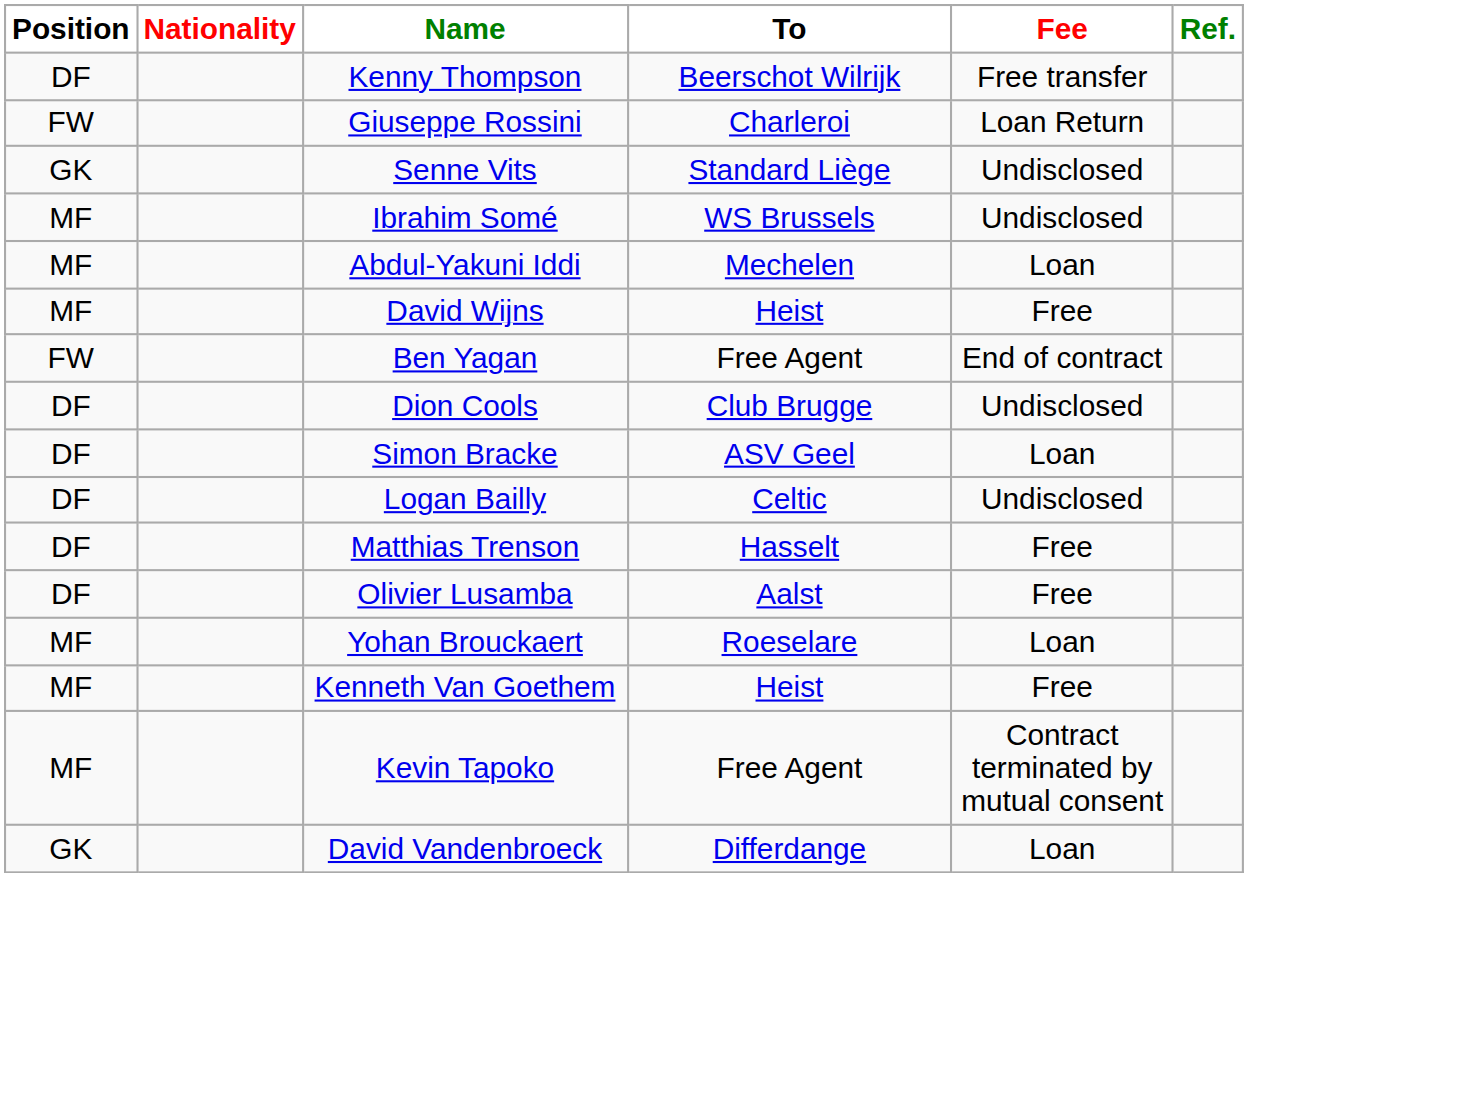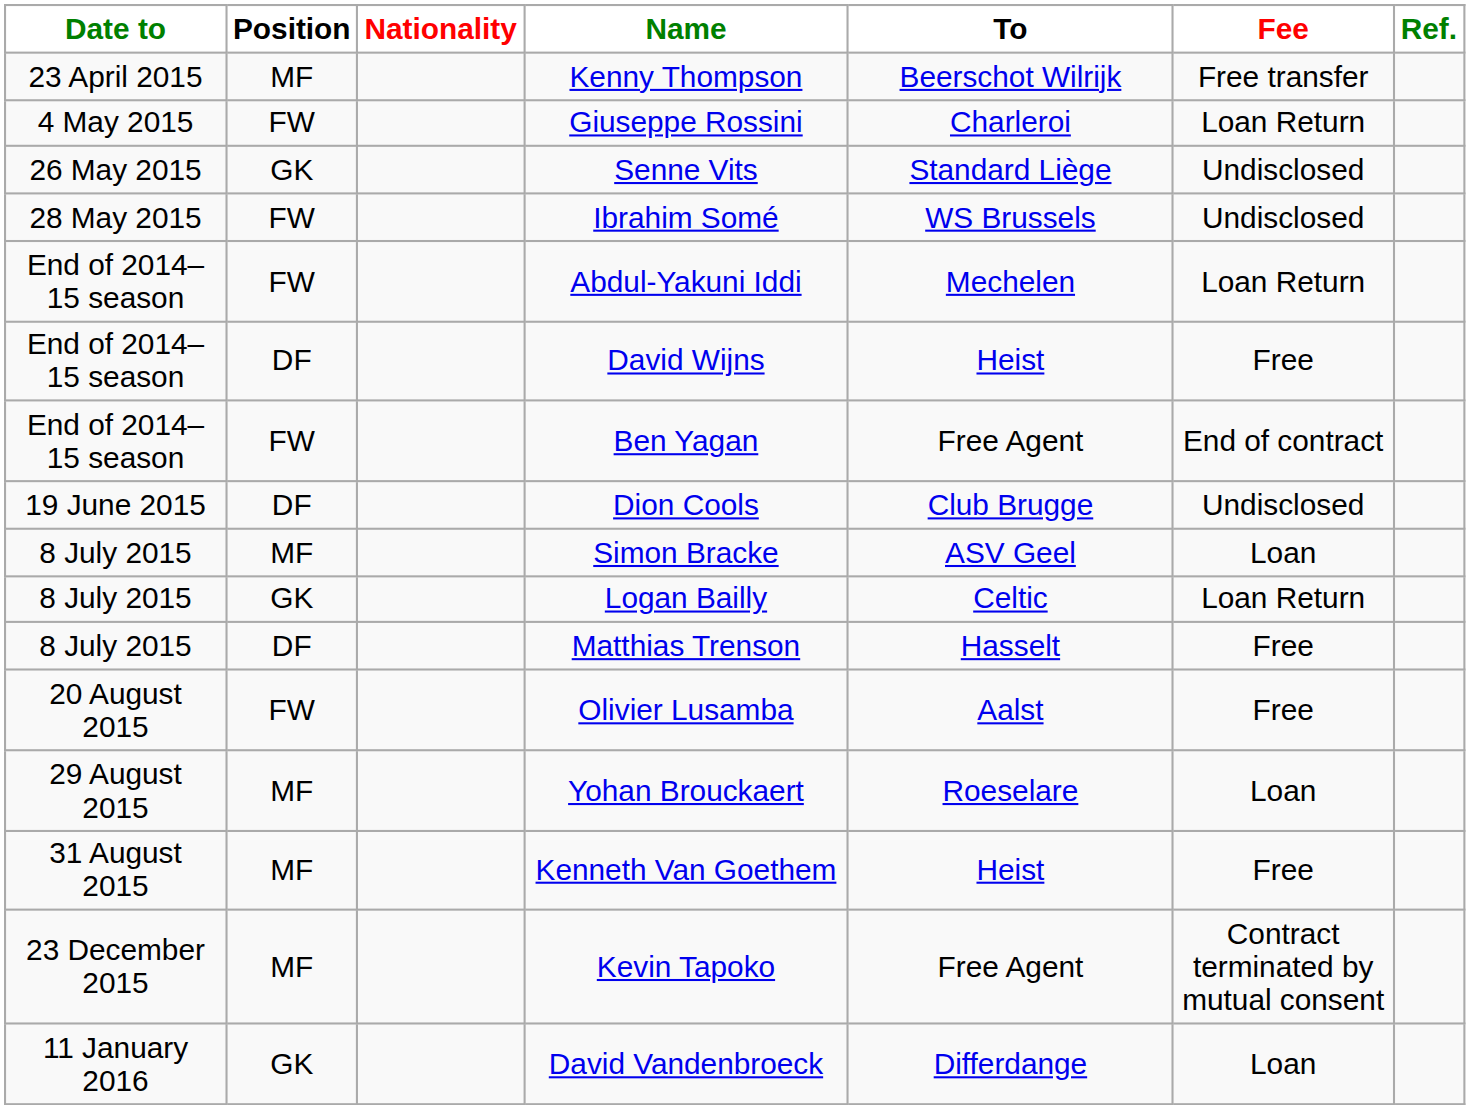+ column: Date to | 23 April 2015 | 4 May 2015 | 26 May 2015 | 28 May 2015 | End of 2014–15 season | End of 2014–15 season | End of 2014–15 season | 19 June 2015 | 8 July 2015 | 8 July 2015 | 8 July 2015 | 20 August 2015 | 29 August 2015 | 31 August 2015 | 23 December 2015 | 11 January 2016
Kenny Thompson | Position: DF -> MF
Ibrahim Somé | Position: MF -> FW
Abdul-Yakuni Iddi | Position: MF -> FW
Abdul-Yakuni Iddi | Fee: Loan -> Loan Return
David Wijns | Position: MF -> DF
Simon Bracke | Position: DF -> MF
Logan Bailly | Position: DF -> GK
Logan Bailly | Fee: Undisclosed -> Loan Return
Olivier Lusamba | Position: DF -> FW
